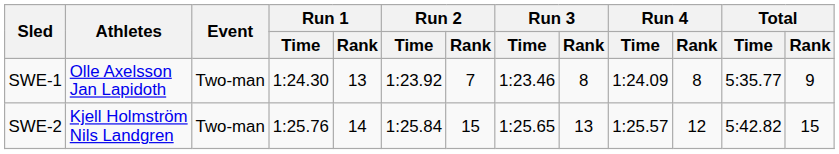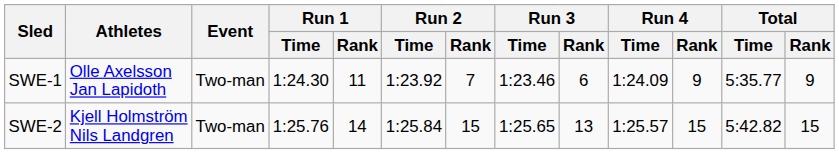SWE-1 | Run 1 / Rank: 13 -> 11
SWE-1 | Run 3 / Rank: 8 -> 6
SWE-1 | Run 4 / Rank: 8 -> 9
SWE-2 | Run 4 / Rank: 12 -> 15
